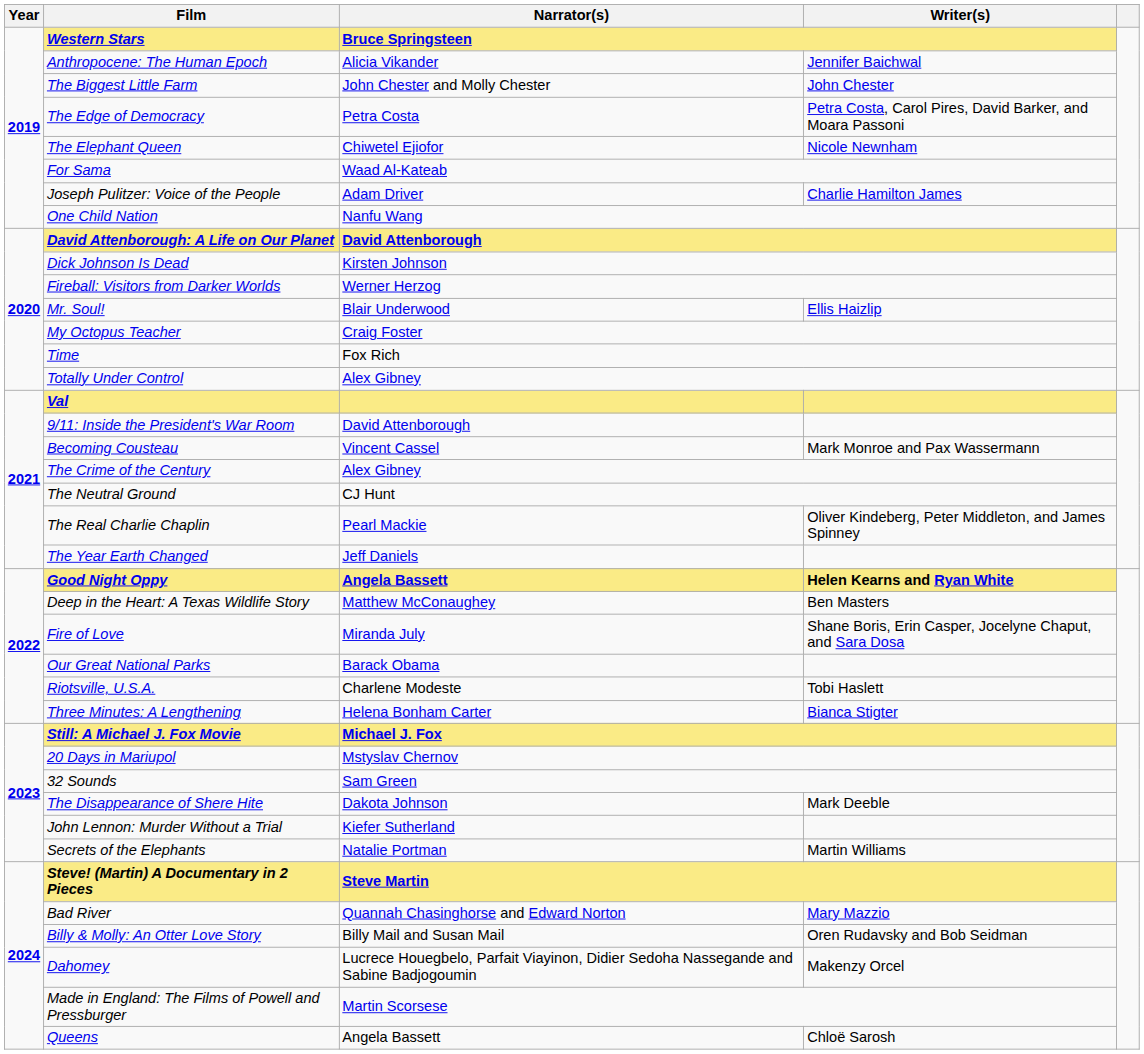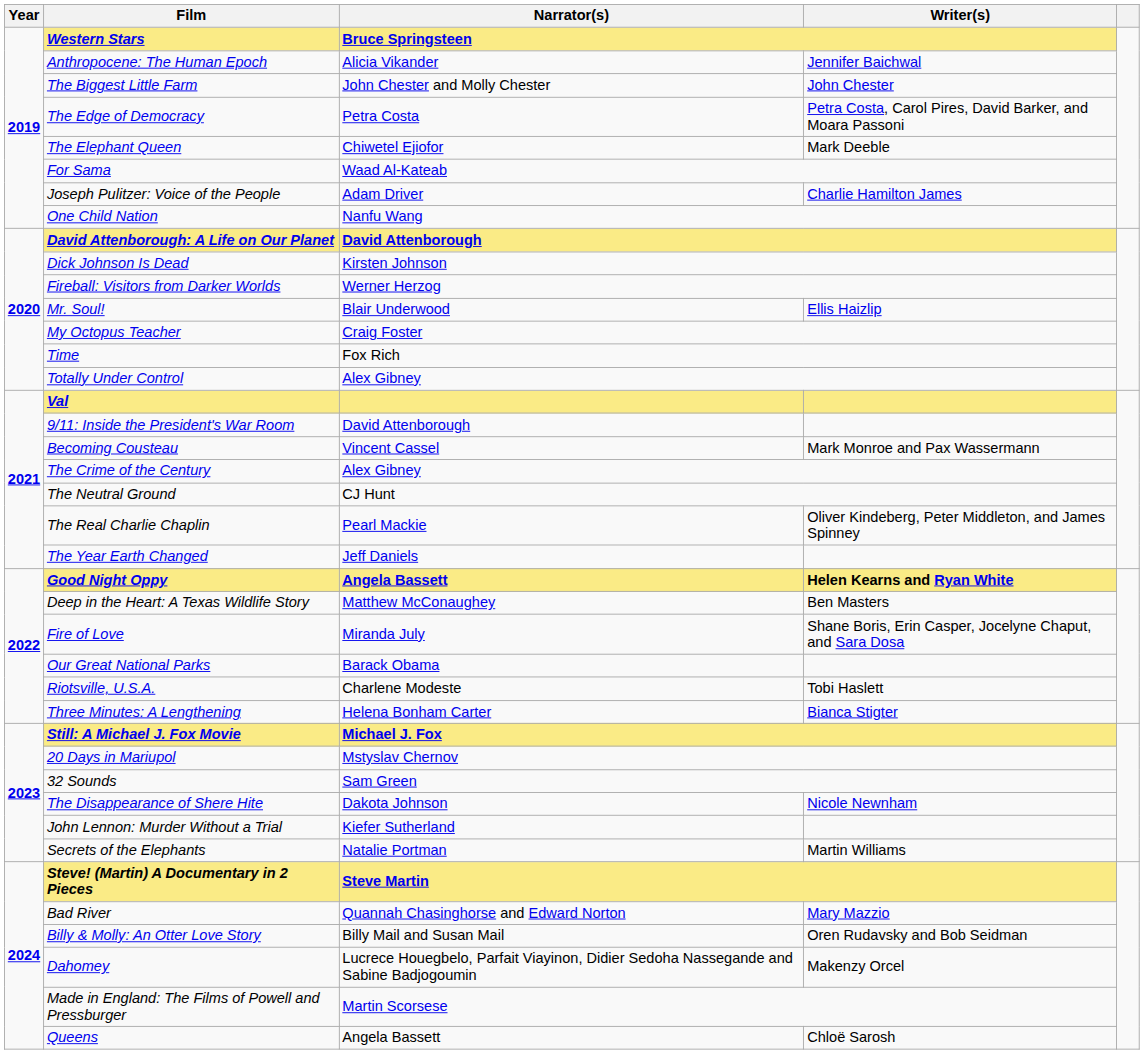The Elephant Queen | Writer(s): Nicole Newnham -> Mark Deeble
The Disappearance of Shere Hite | Writer(s): Mark Deeble -> Nicole Newnham
